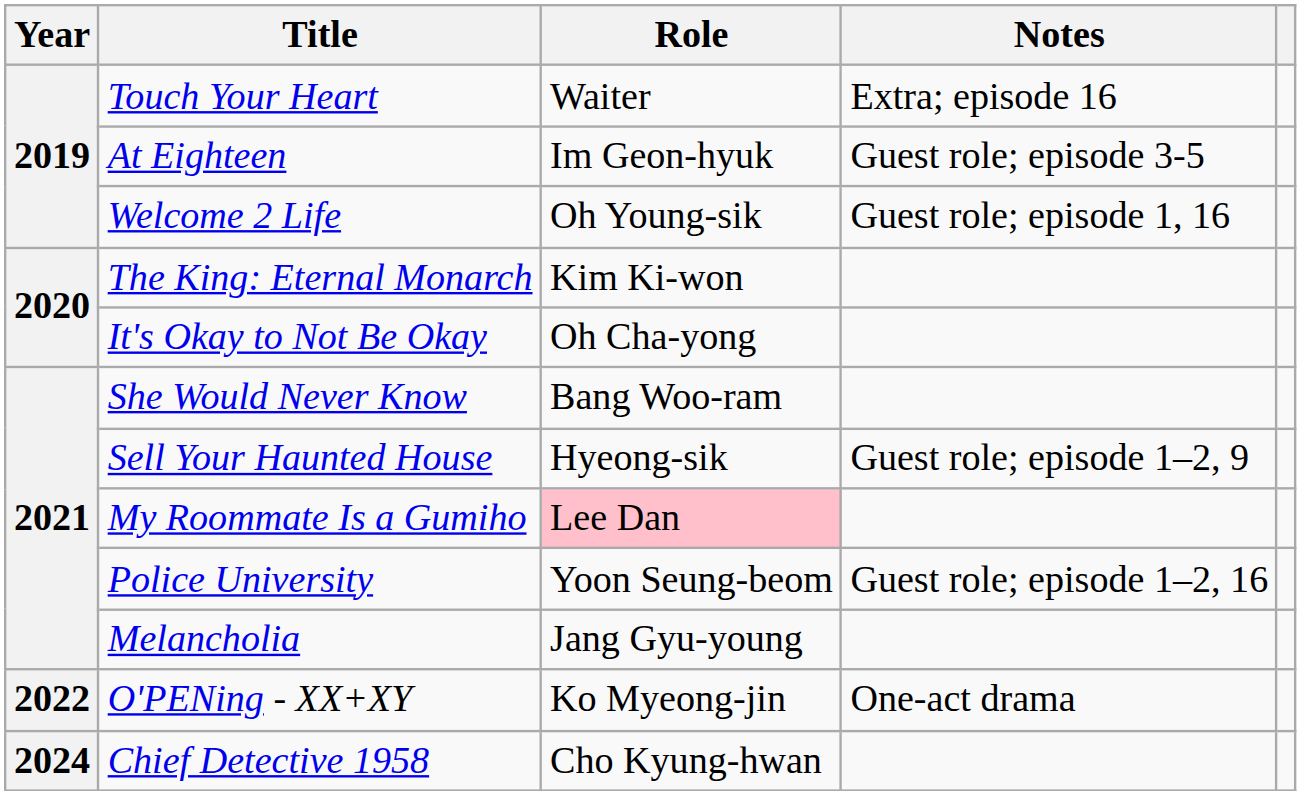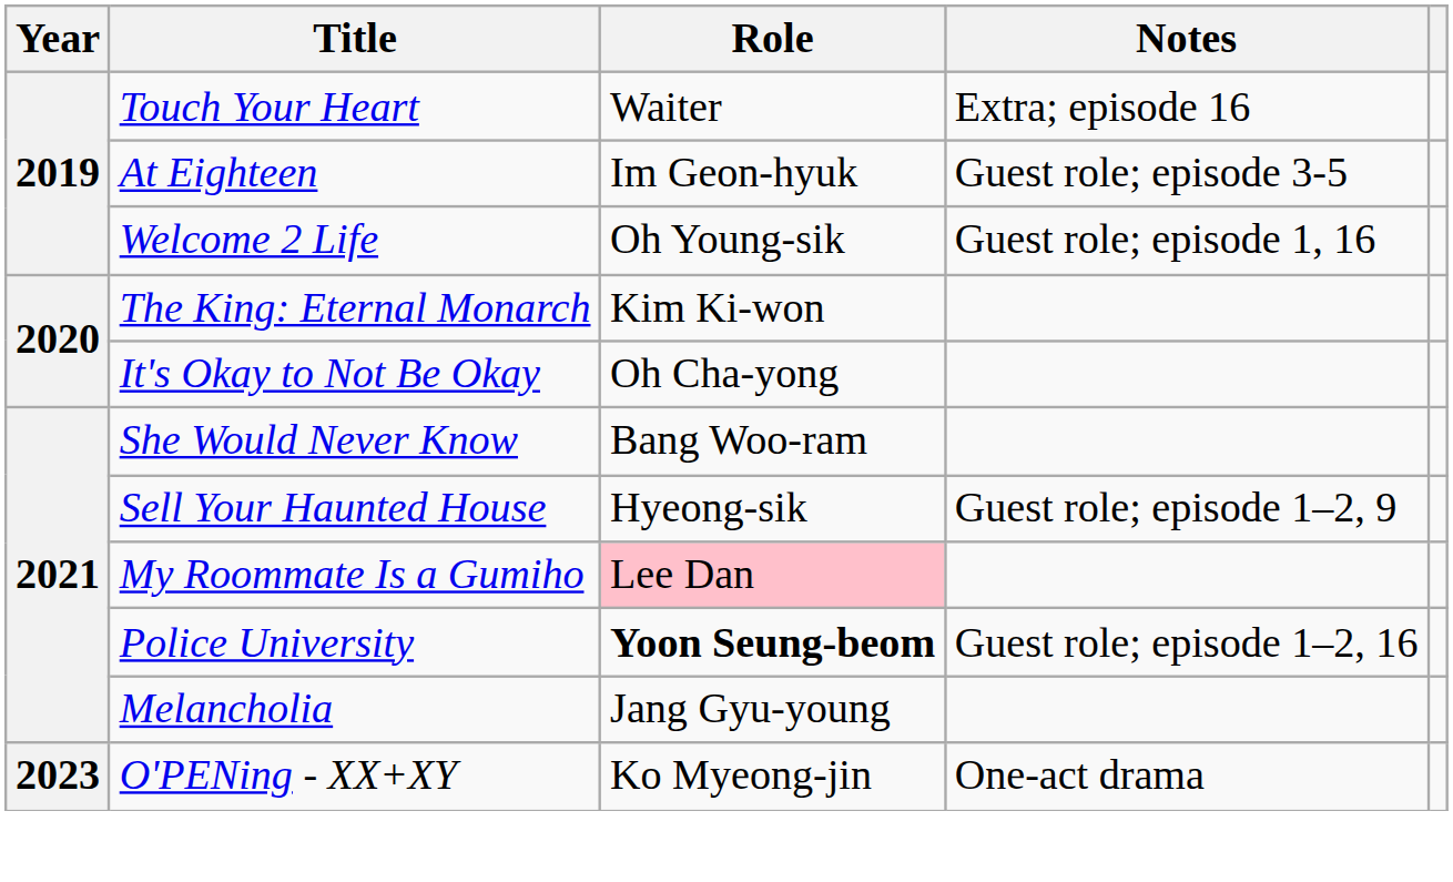Police University | Role: normal -> bold
O'PENing - XX+XY | Year: 2022 -> 2023
- row: 2024 | Chief Detective 1958 | Cho Kyung-hwan
